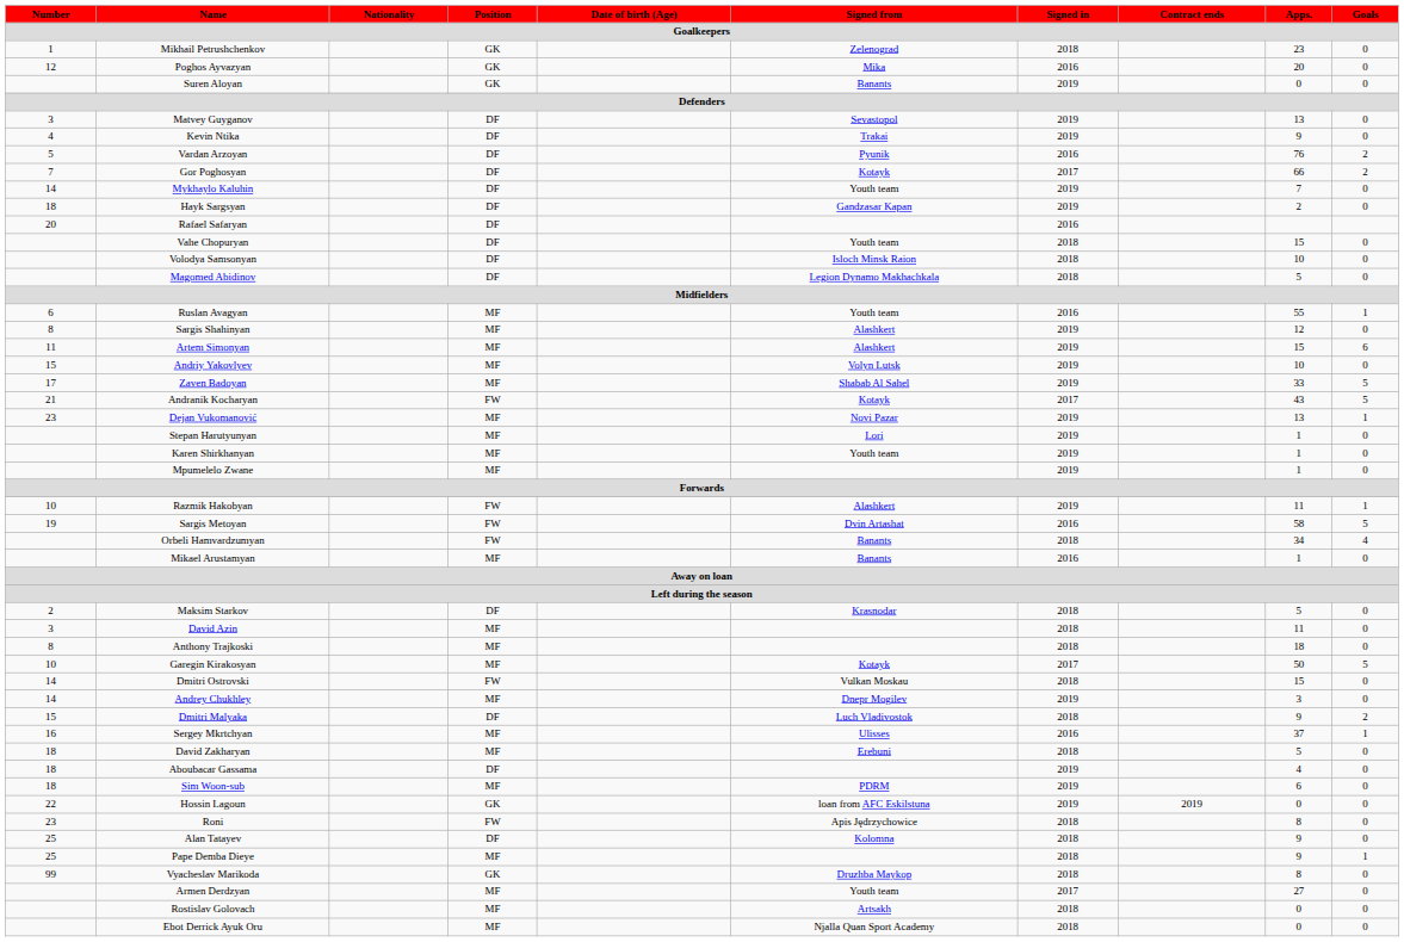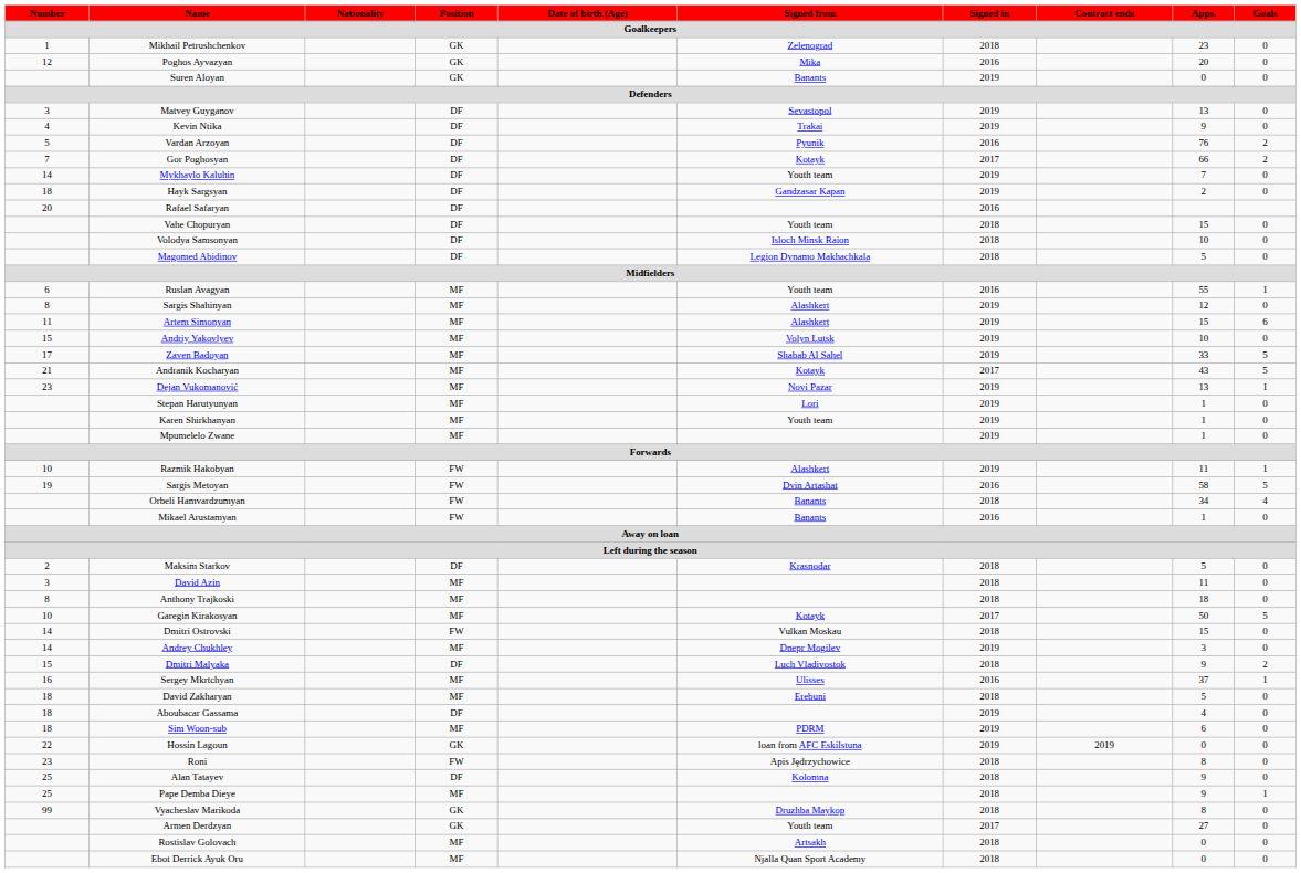Andranik Kocharyan | Position: FW -> MF
Mikael Arustamyan | Position: MF -> FW
Armen Derdzyan | Position: MF -> GK
